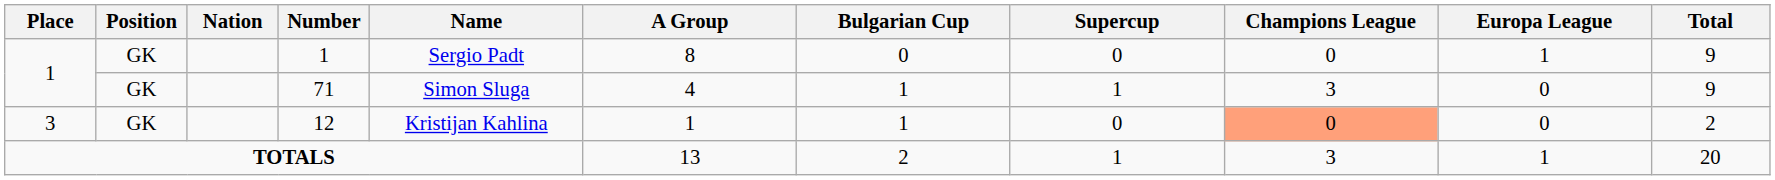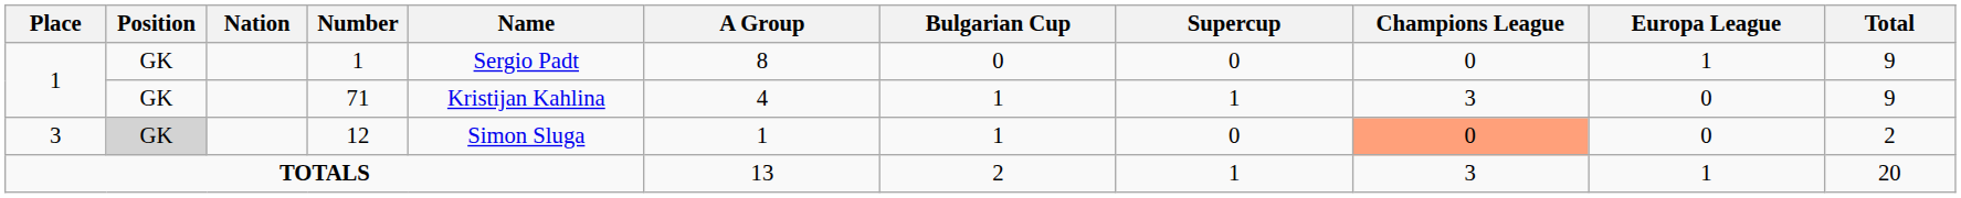71 | Name: Simon Sluga -> Kristijan Kahlina
12 | Position: no background -> lightgrey background
12 | Name: Kristijan Kahlina -> Simon Sluga
